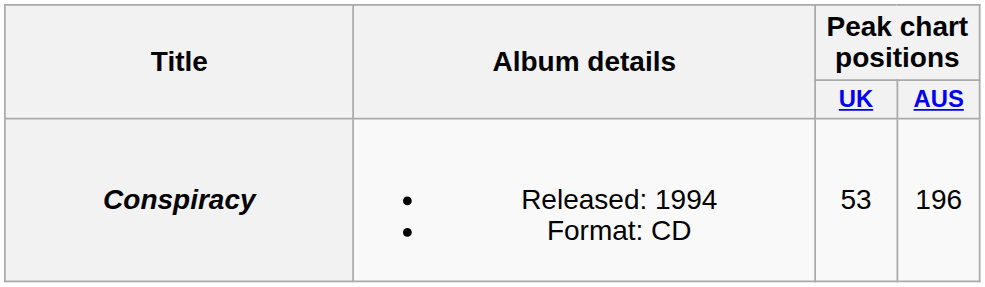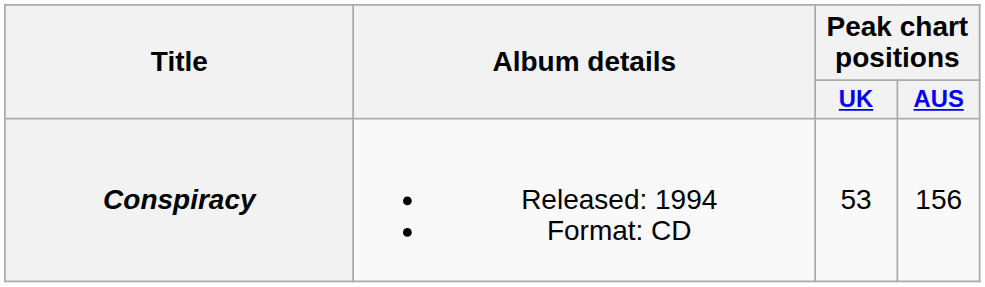Conspiracy | Peak chart positions / AUS: 196 -> 156
